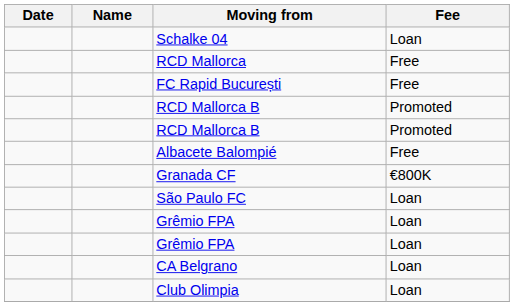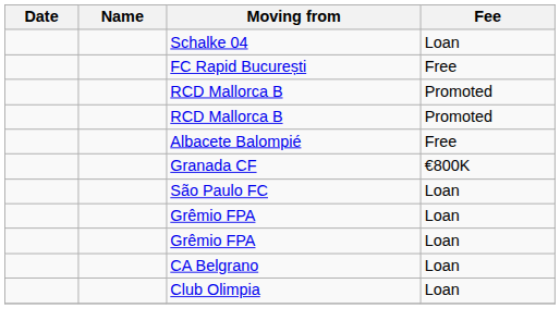- row: RCD Mallorca | Free
